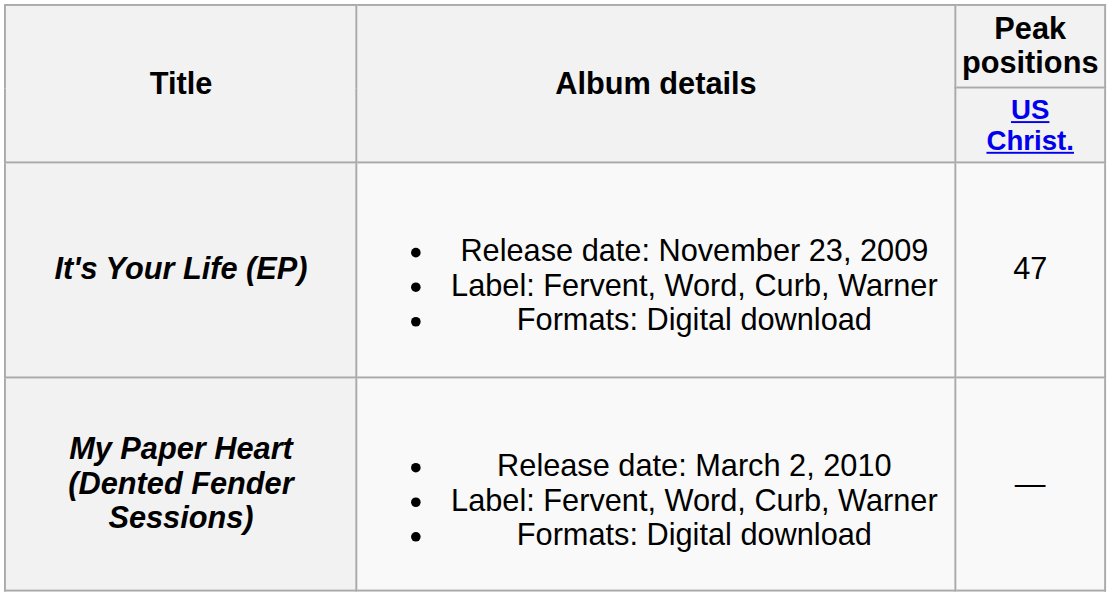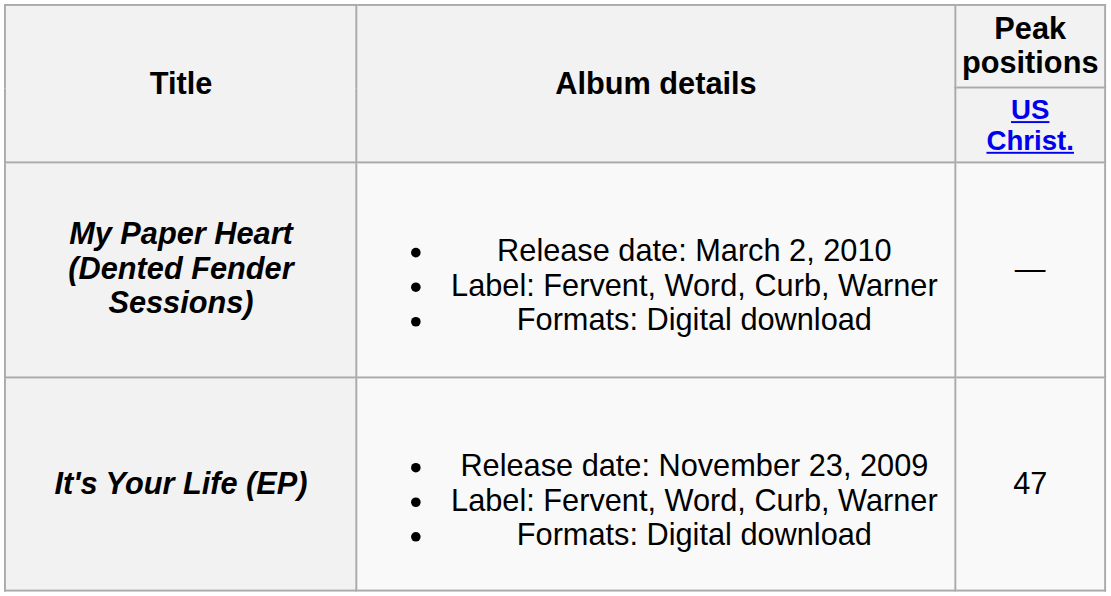rows swapped: It's Your Life (EP) <-> My Paper Heart (Dented Fender Sessions)
